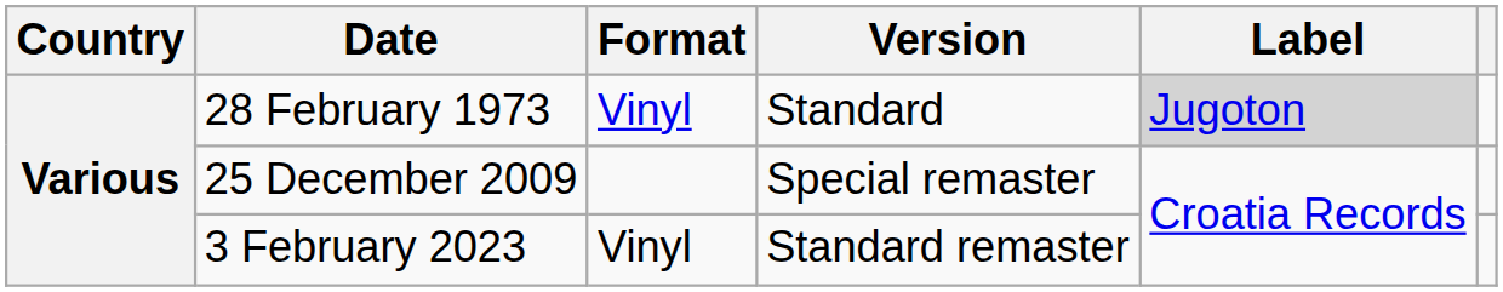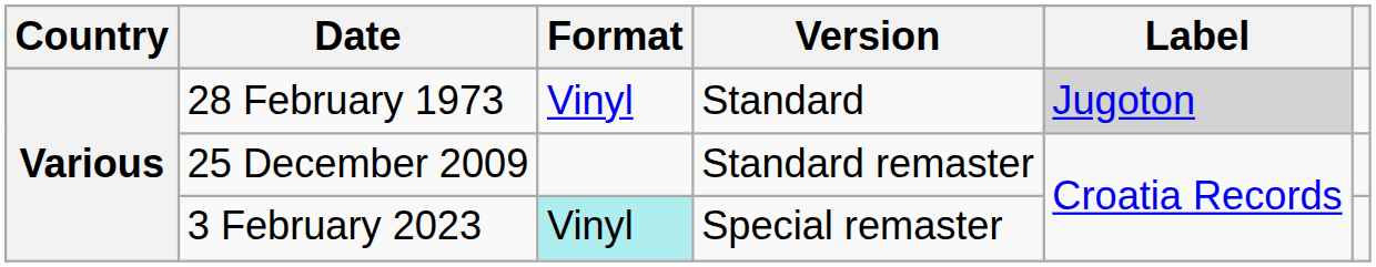25 December 2009 | Version: Special remaster -> Standard remaster
3 February 2023 | Format: no background -> paleturquoise background
3 February 2023 | Version: Standard remaster -> Special remaster
